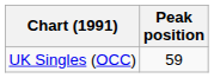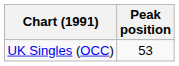UK Singles (OCC) | Peak position: 59 -> 53
